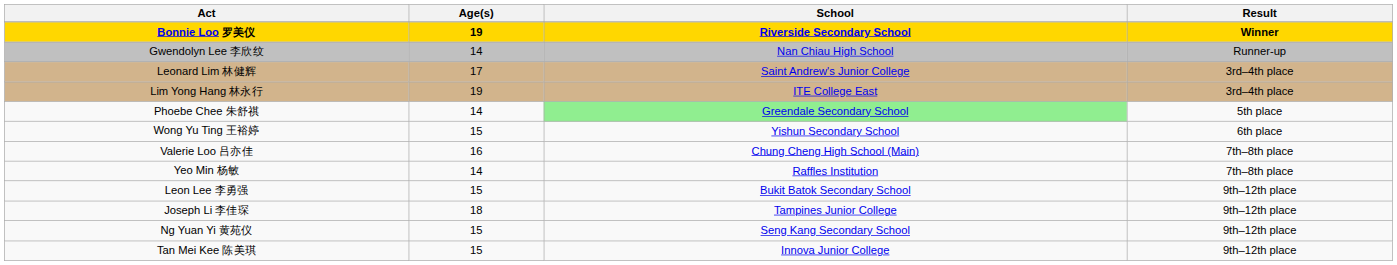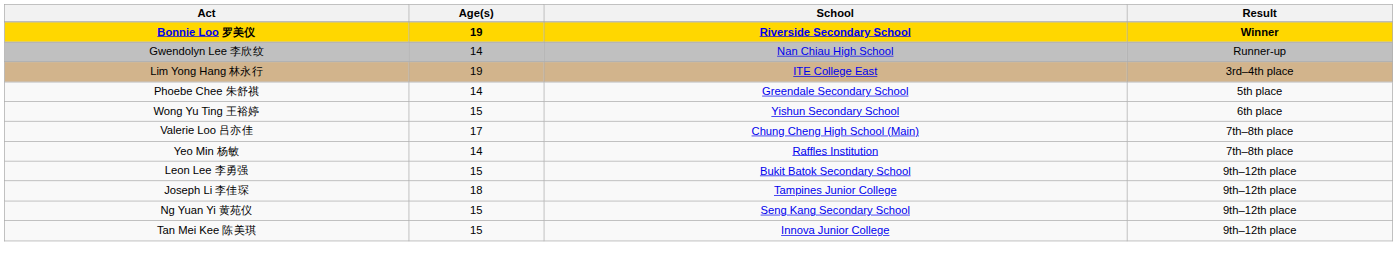- row: Leonard Lim 林健辉 | 17 | Saint Andrew's Junior College | 3rd–4th place
Phoebe Chee 朱舒祺 | School: lightgreen background -> no background
Valerie Loo 吕亦佳 | Age(s): 16 -> 17
